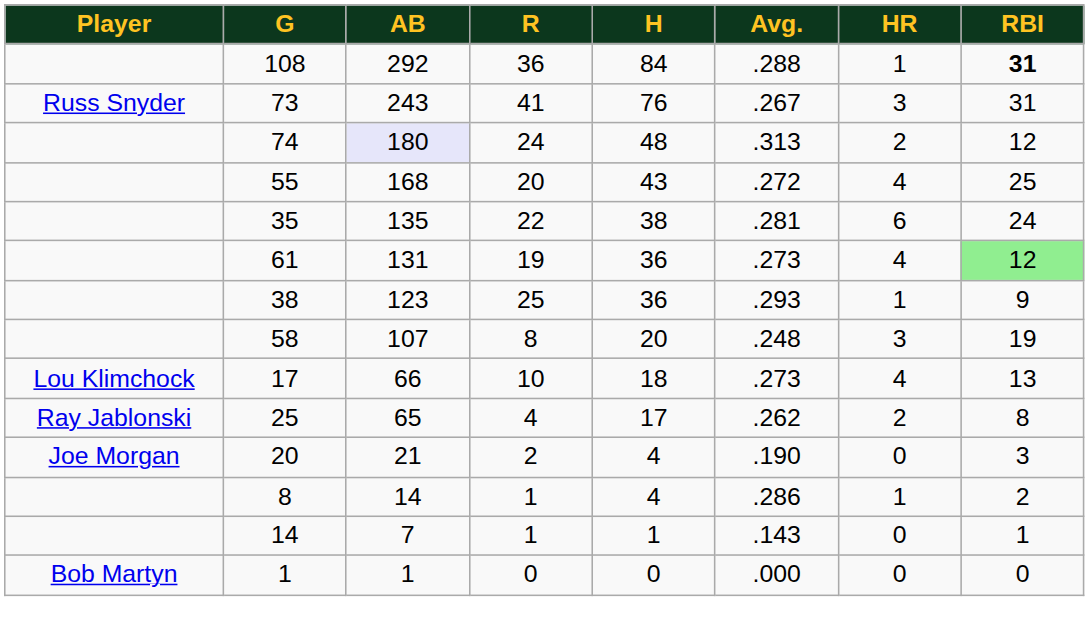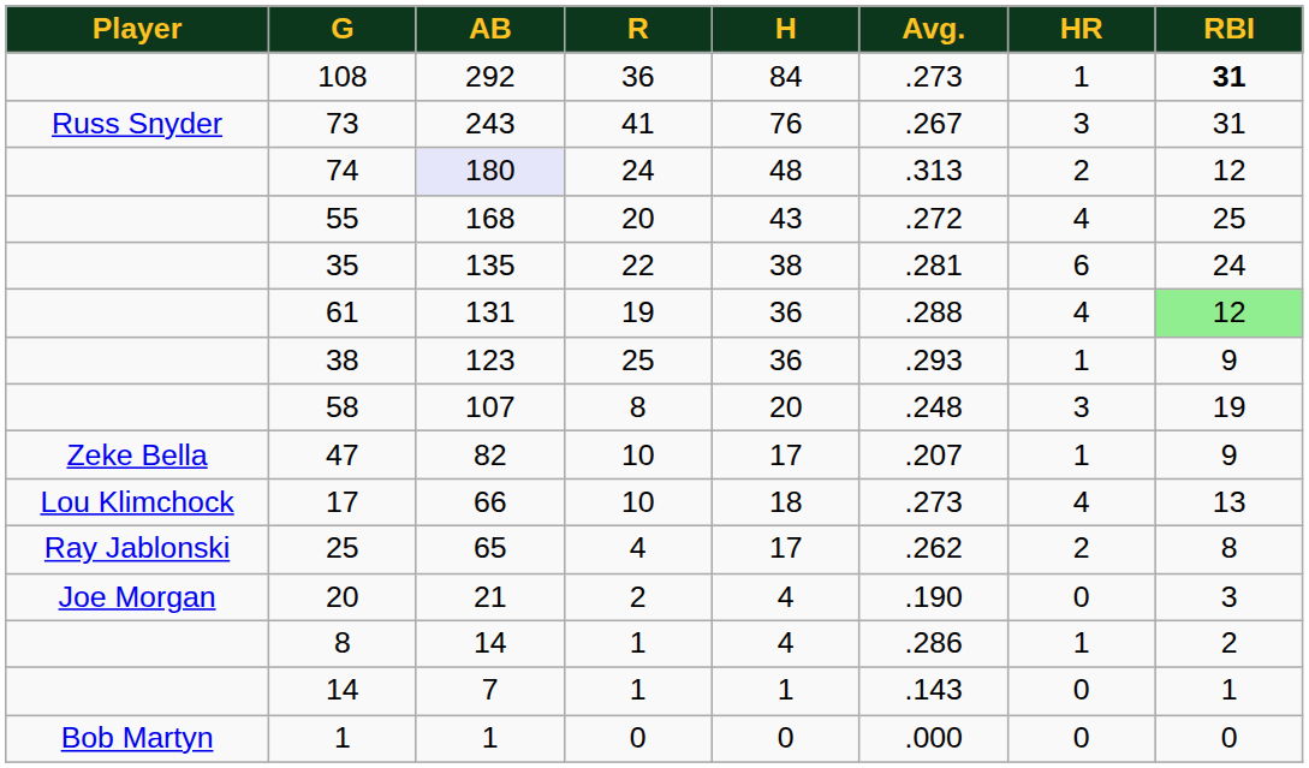108 | Avg.: .288 -> .273
61 | Avg.: .273 -> .288
+ row: Zeke Bella | 47 | 82 | 10 | 17 | .207 | 1 | 9
